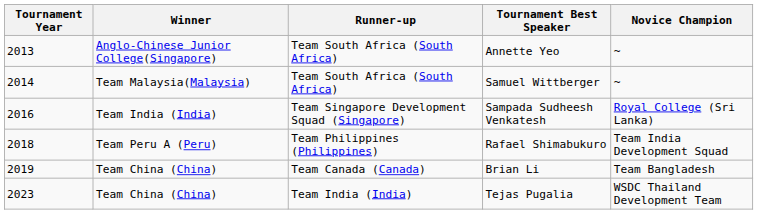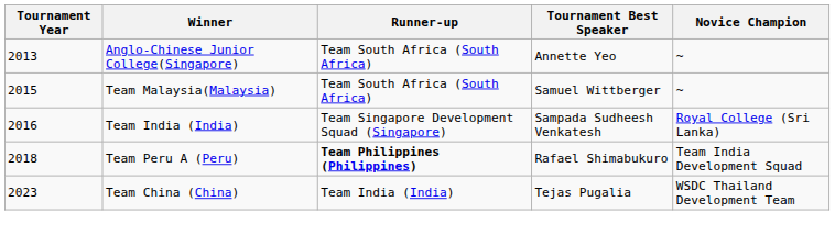Samuel Wittberger | Tournament Year: 2014 -> 2015
Rafael Shimabukuro | Runner-up: normal -> bold
- row: 2019 | Team China (China) | Team Canada (Canada) | Brian Li | Team Bangladesh
